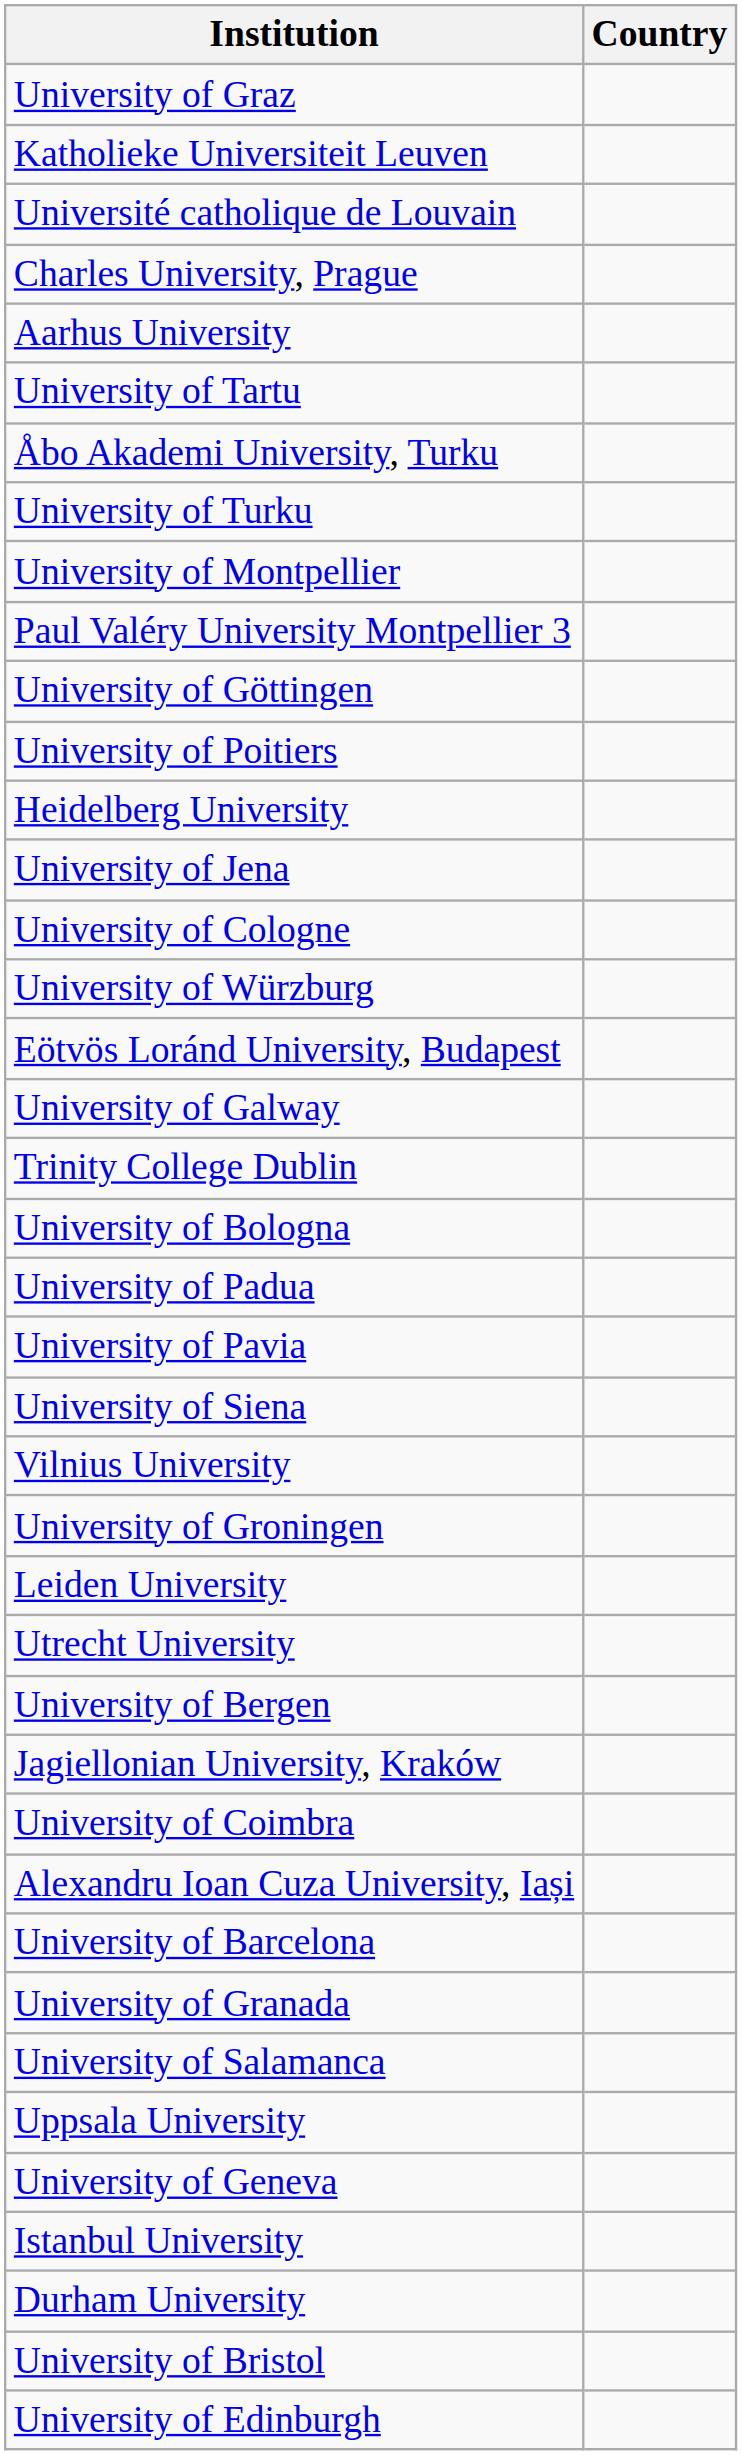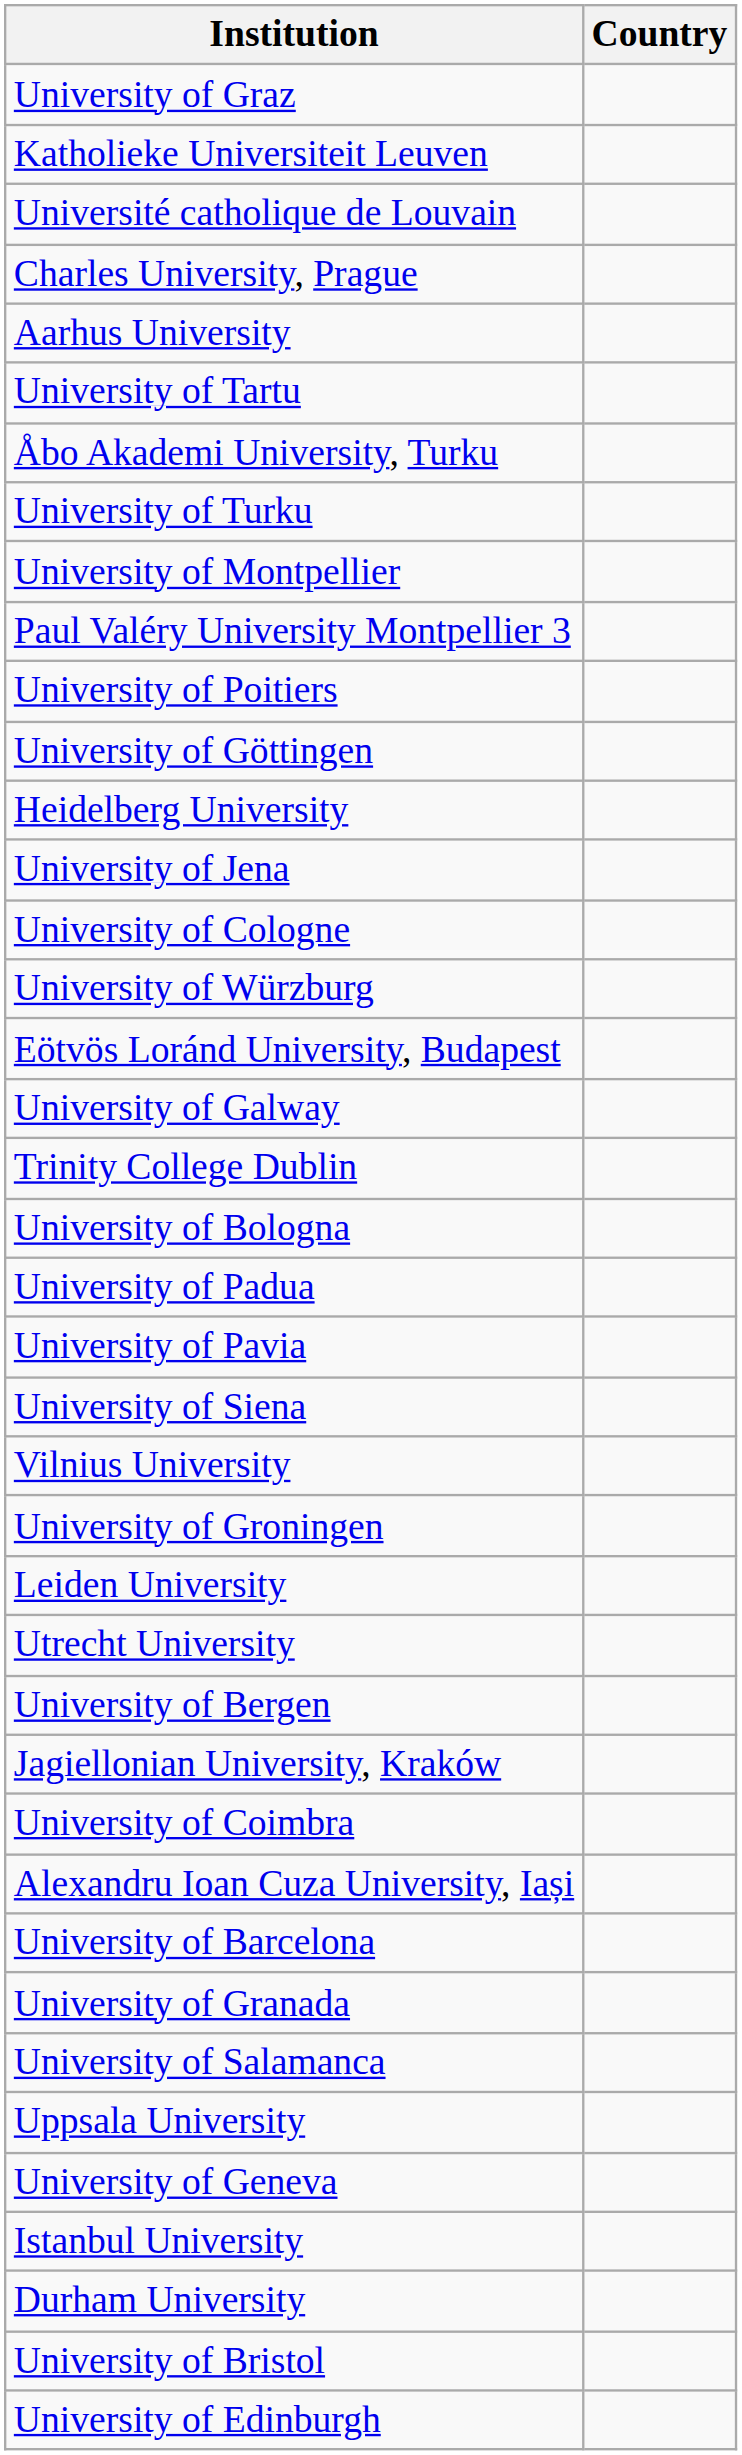rows swapped: University of Poitiers <-> University of Göttingen
